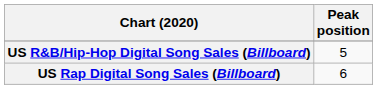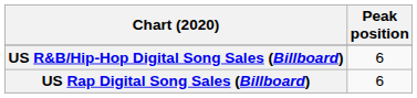US R&B/Hip-Hop Digital Song Sales (Billboard) | Peak position: 5 -> 6
